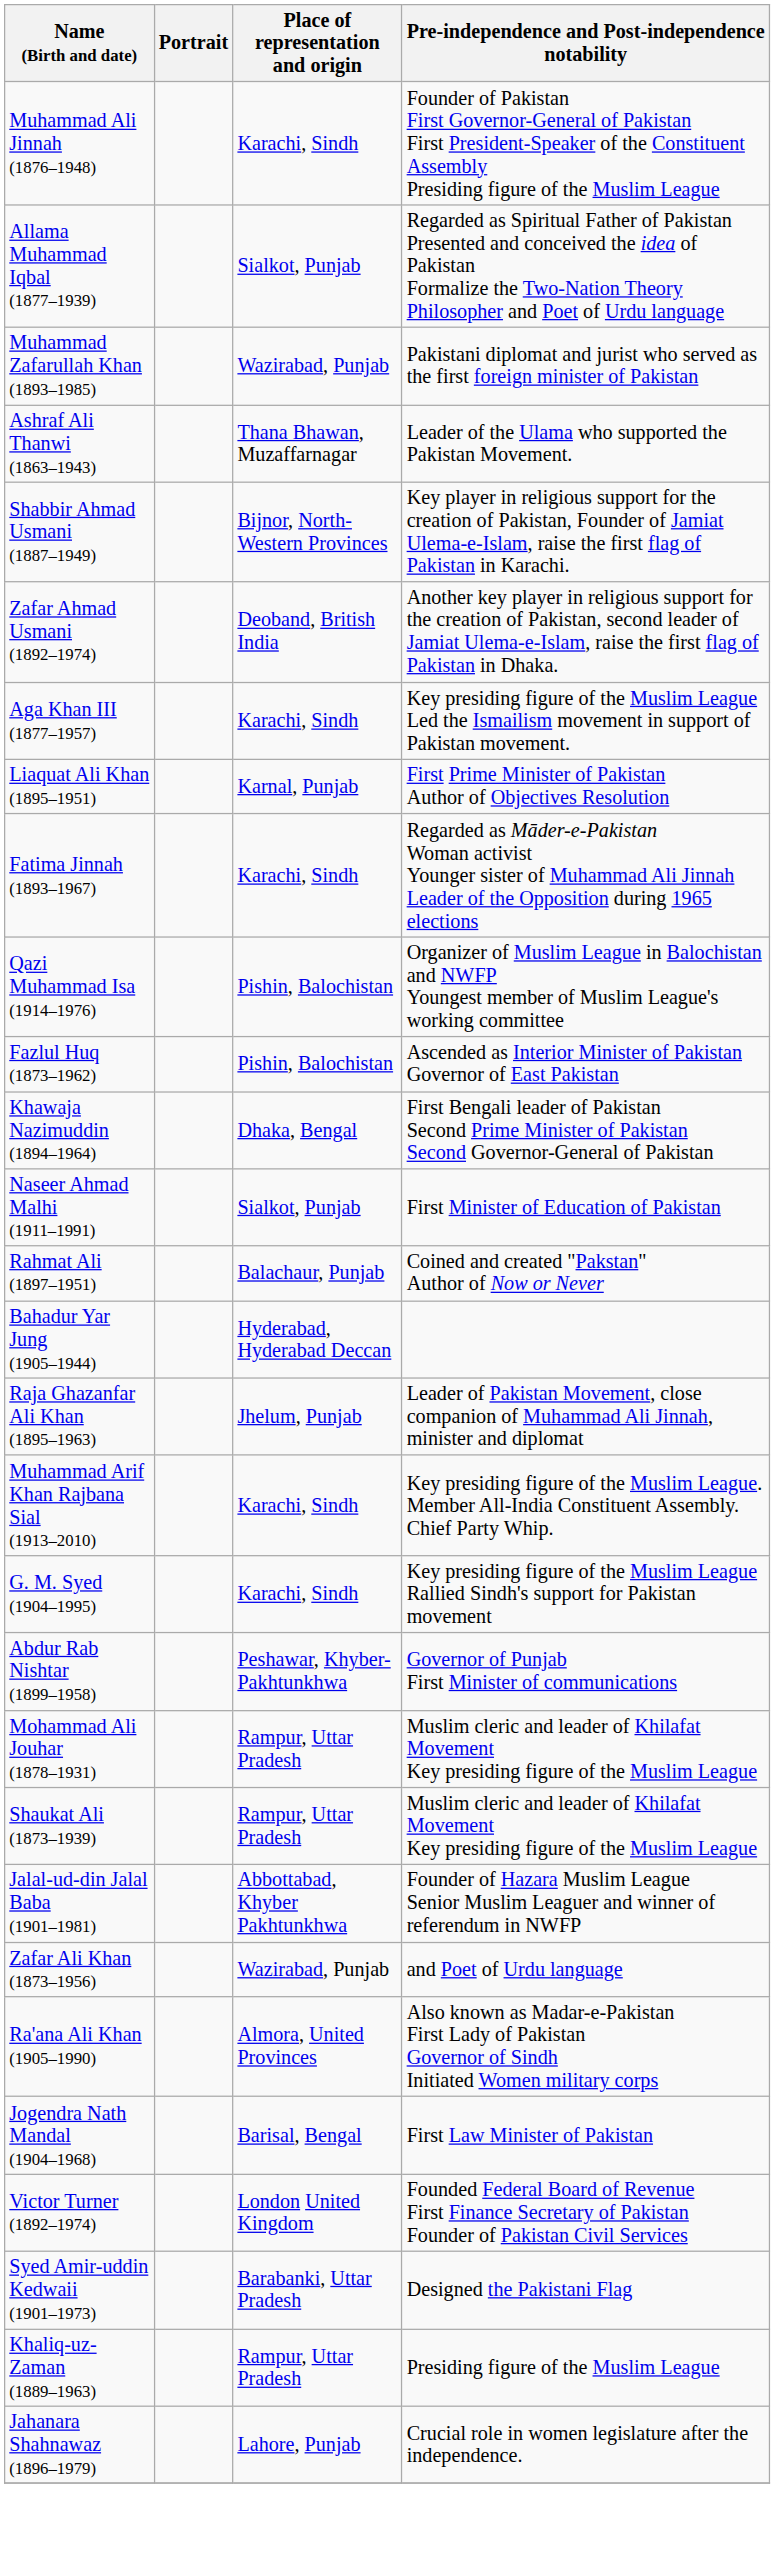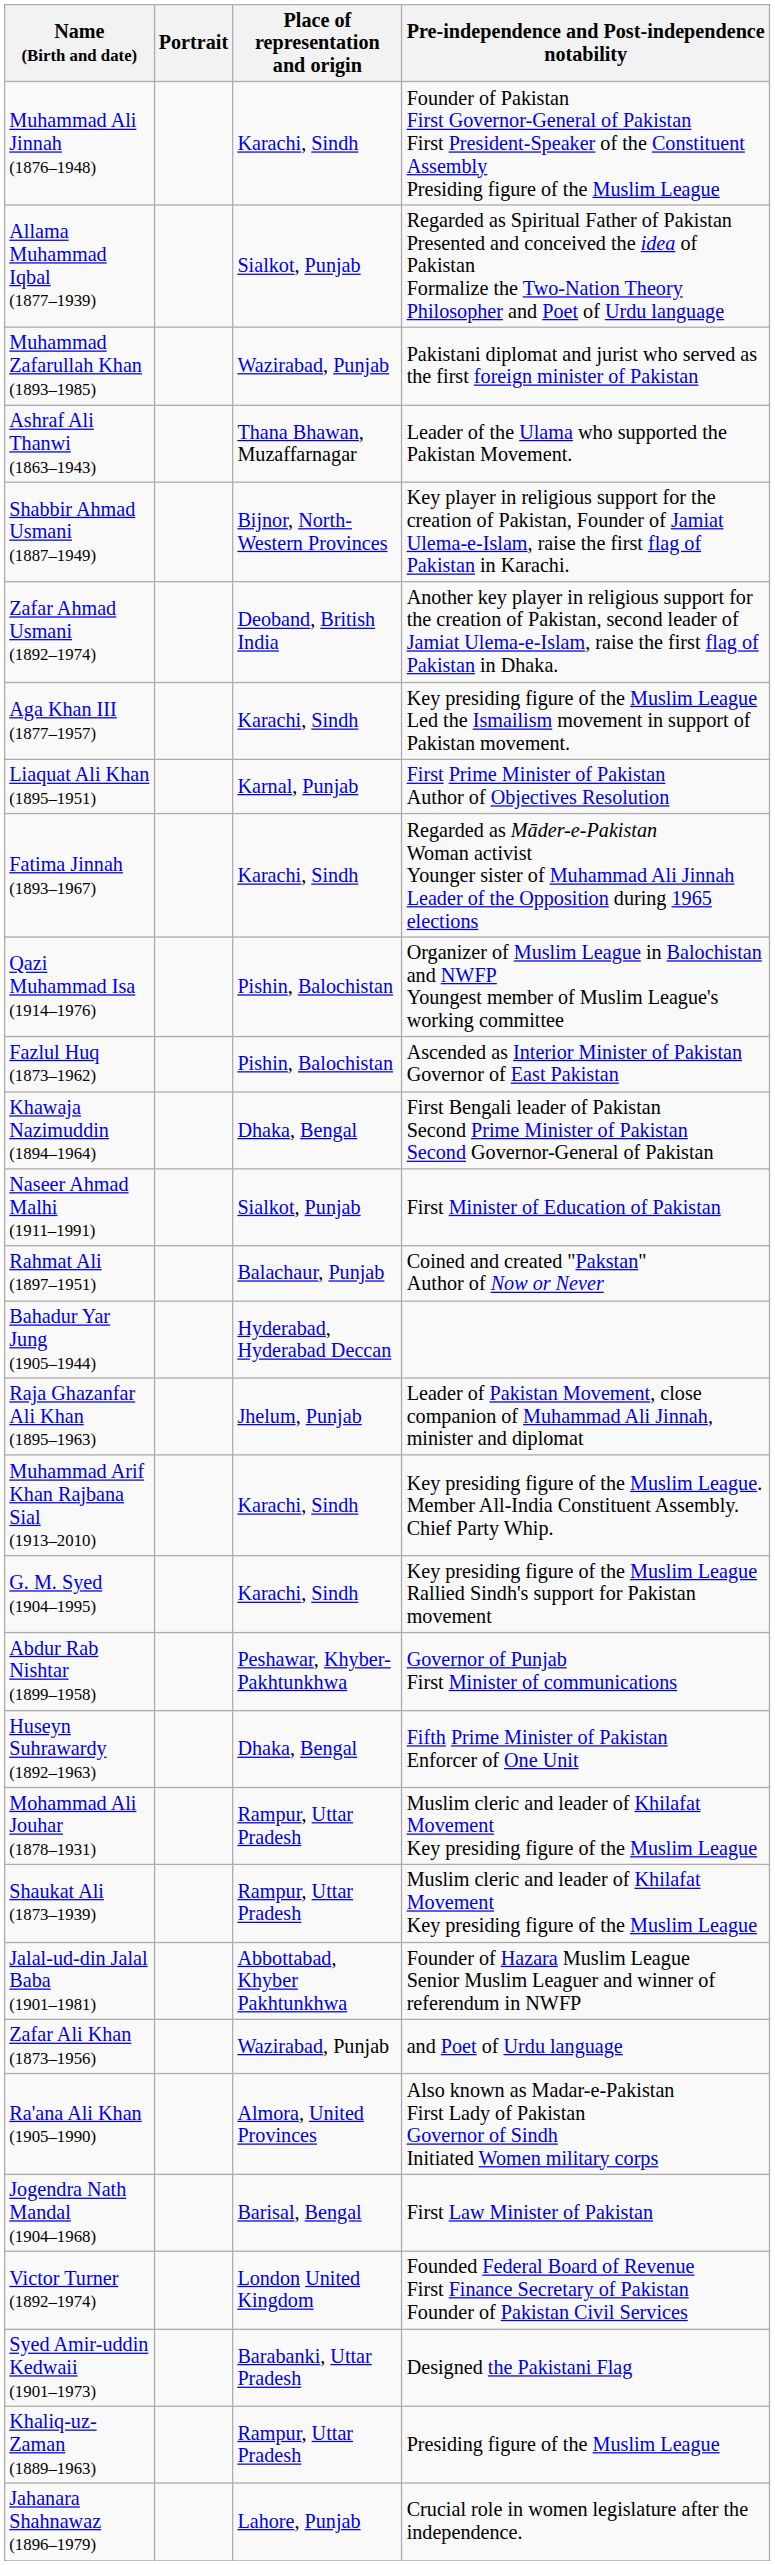+ row: Huseyn Suhrawardy (1892–1963) | Dhaka, Bengal | Fifth Prime Minister of Pakistan Enforcer of One Unit
